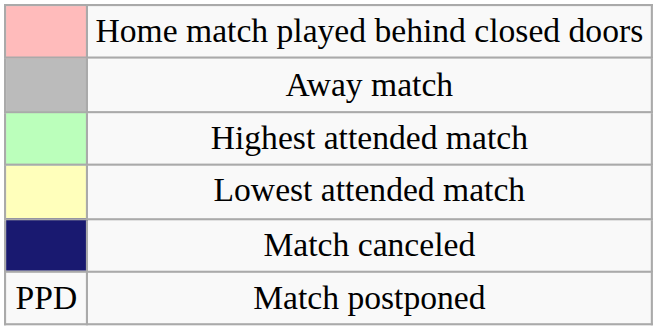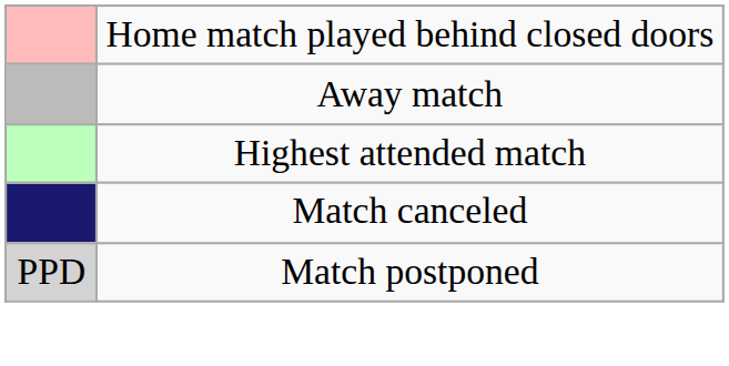- row: Lowest attended match
Match postponed | column 1: no background -> lightgrey background
